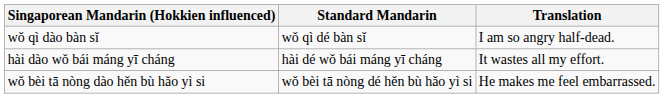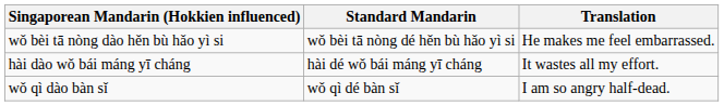rows swapped: wǒ qì dào bàn sǐ <-> wǒ bèi tā nòng dào hěn bù hǎo yì si
